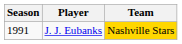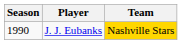J. J. Eubanks | Season: 1991 -> 1990
